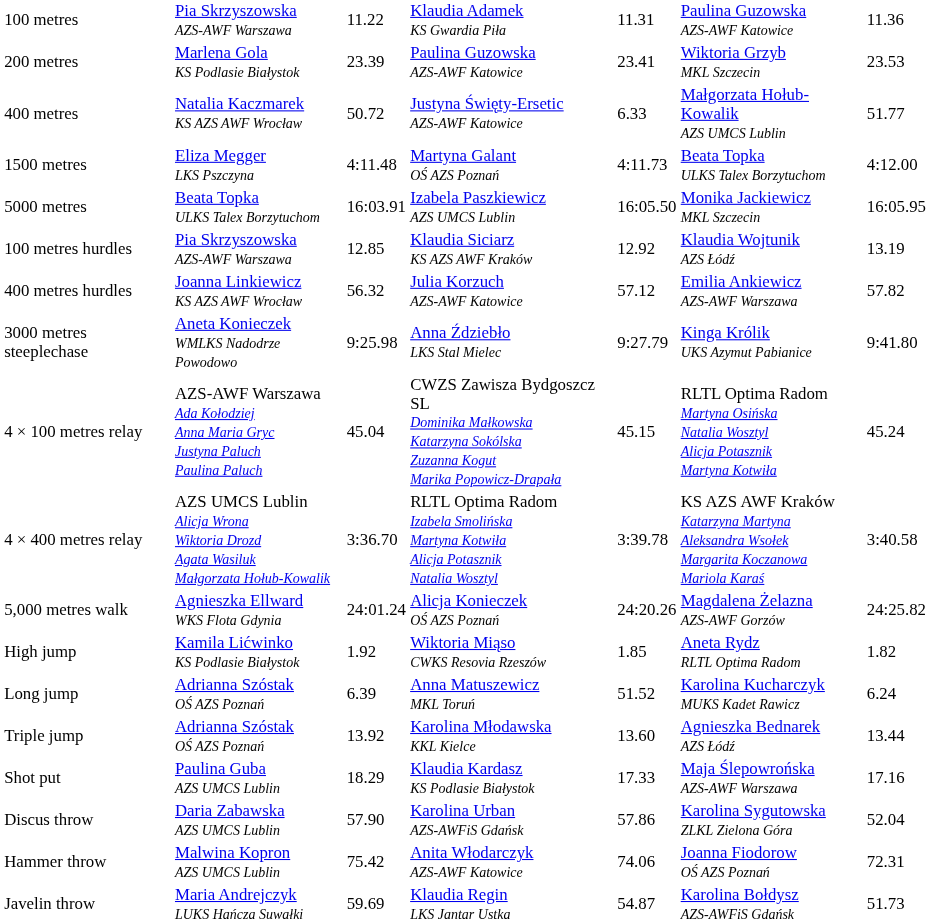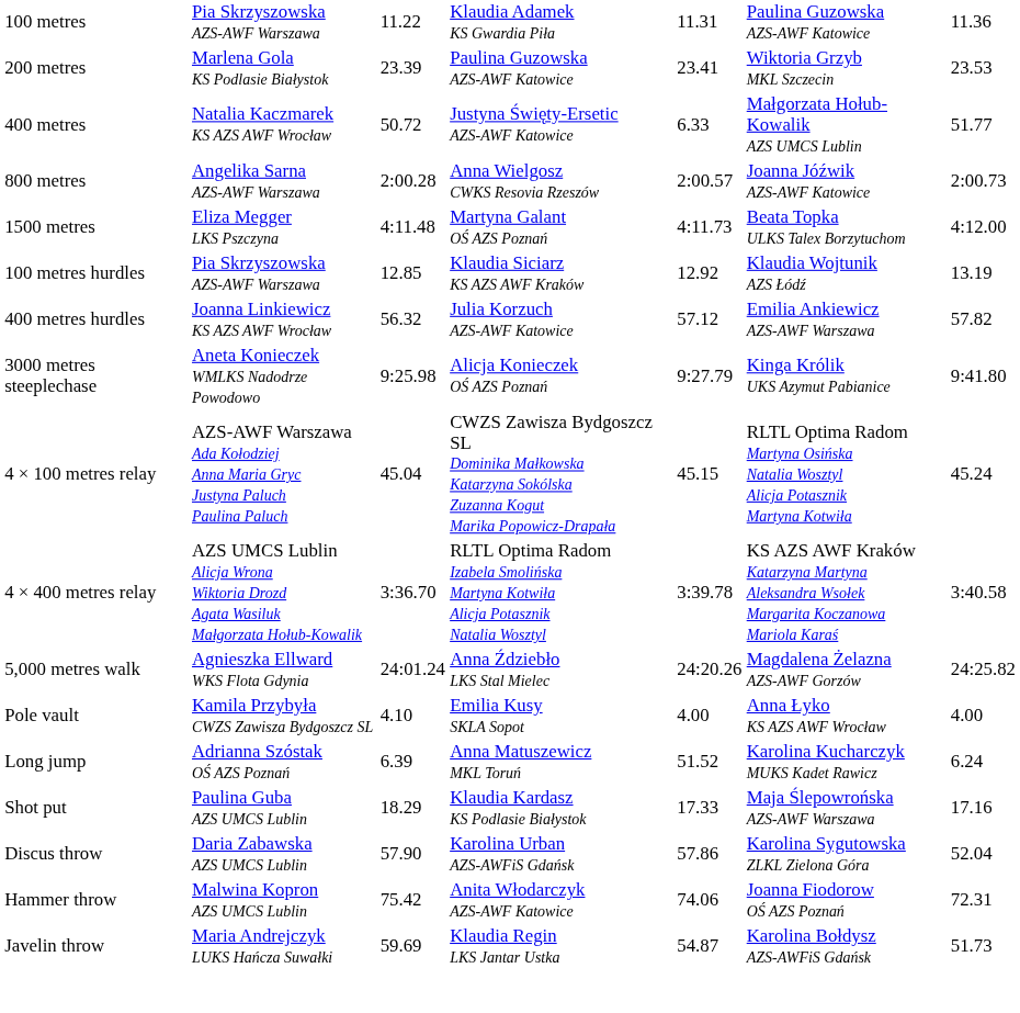+ row: 800 metres | Angelika Sarna AZS-AWF Warszawa | 2:00.28 | Anna Wielgosz CWKS Resovia Rzeszów | 2:00.57 | Joanna Jóźwik AZS-AWF Katowice | 2:00.73
- row: 5000 metres | Beata Topka ULKS Talex Borzytuchom | 16:03.91 | Izabela Paszkiewicz AZS UMCS Lublin | 16:05.50 | Monika Jackiewicz MKL Szczecin | 16:05.95
3000 metres steeplechase | column 4: Anna Ździebło LKS Stal Mielec -> Alicja Konieczek OŚ AZS Poznań
5,000 metres walk | column 4: Alicja Konieczek OŚ AZS Poznań -> Anna Ździebło LKS Stal Mielec
- row: High jump | Kamila Lićwinko KS Podlasie Białystok | 1.92 | Wiktoria Miąso CWKS Resovia Rzeszów | 1.85 | Aneta Rydz RLTL Optima Radom | 1.82
+ row: Pole vault | Kamila Przybyła CWZS Zawisza Bydgoszcz SL | 4.10 | Emilia Kusy SKLA Sopot | 4.00 | Anna Łyko KS AZS AWF Wrocław | 4.00
- row: Triple jump | Adrianna Szóstak OŚ AZS Poznań | 13.92 | Karolina Młodawska KKL Kielce | 13.60 | Agnieszka Bednarek AZS Łódź | 13.44
